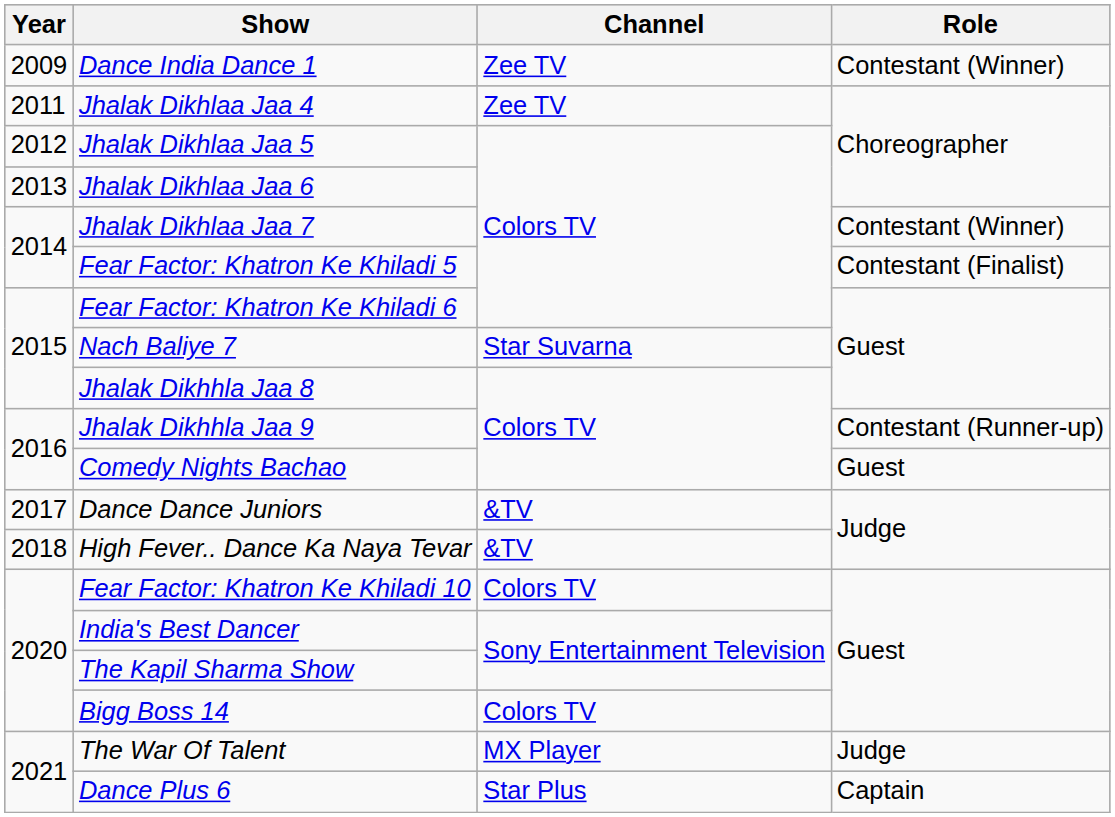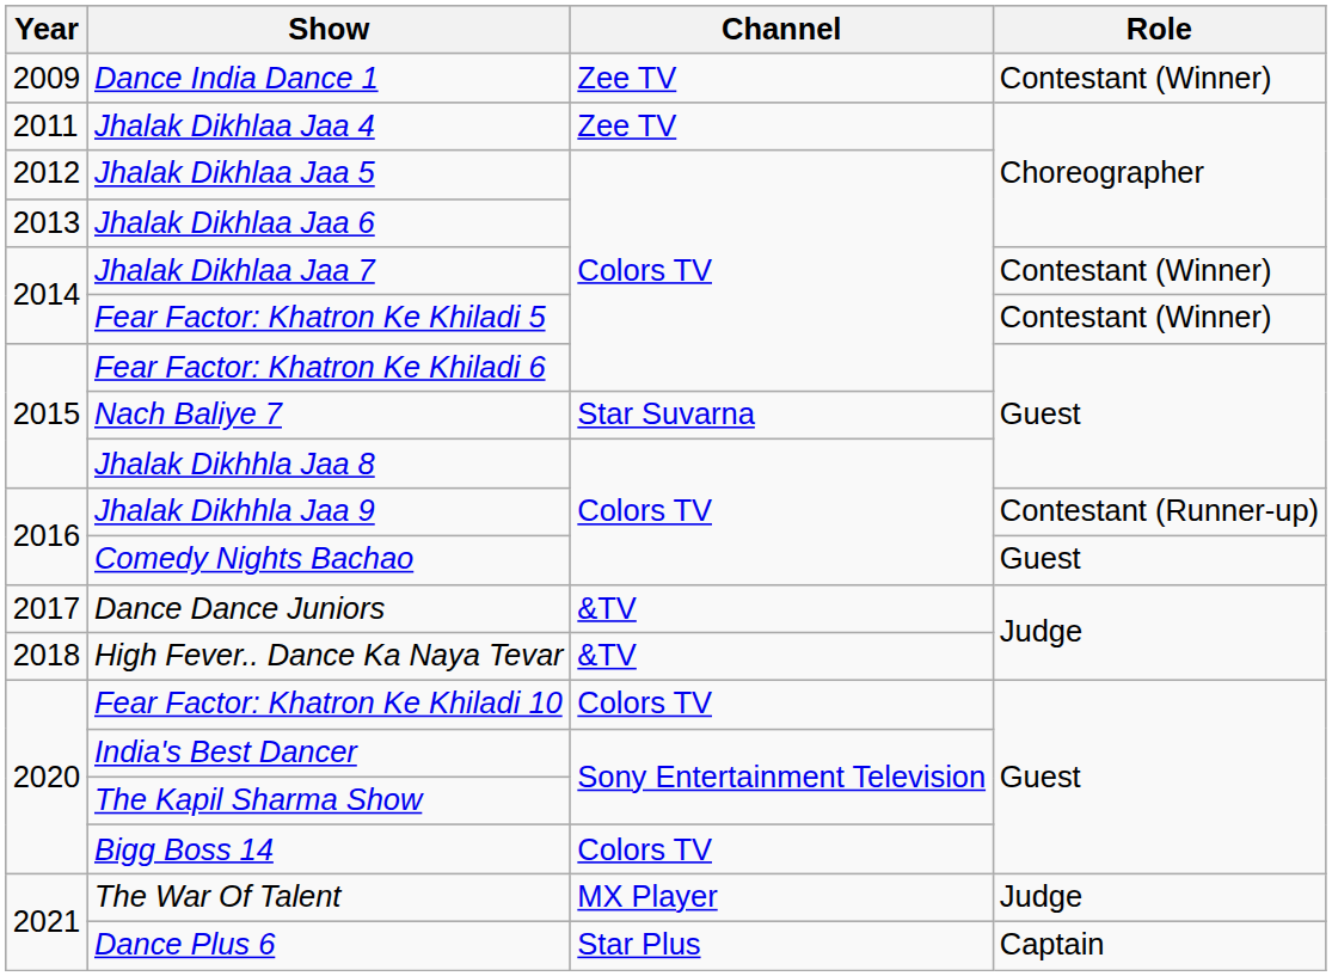Fear Factor: Khatron Ke Khiladi 5 | Role: Contestant (Finalist) -> Contestant (Winner)
